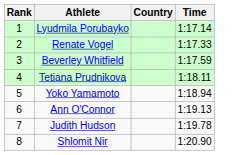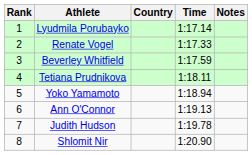+ column: Notes
